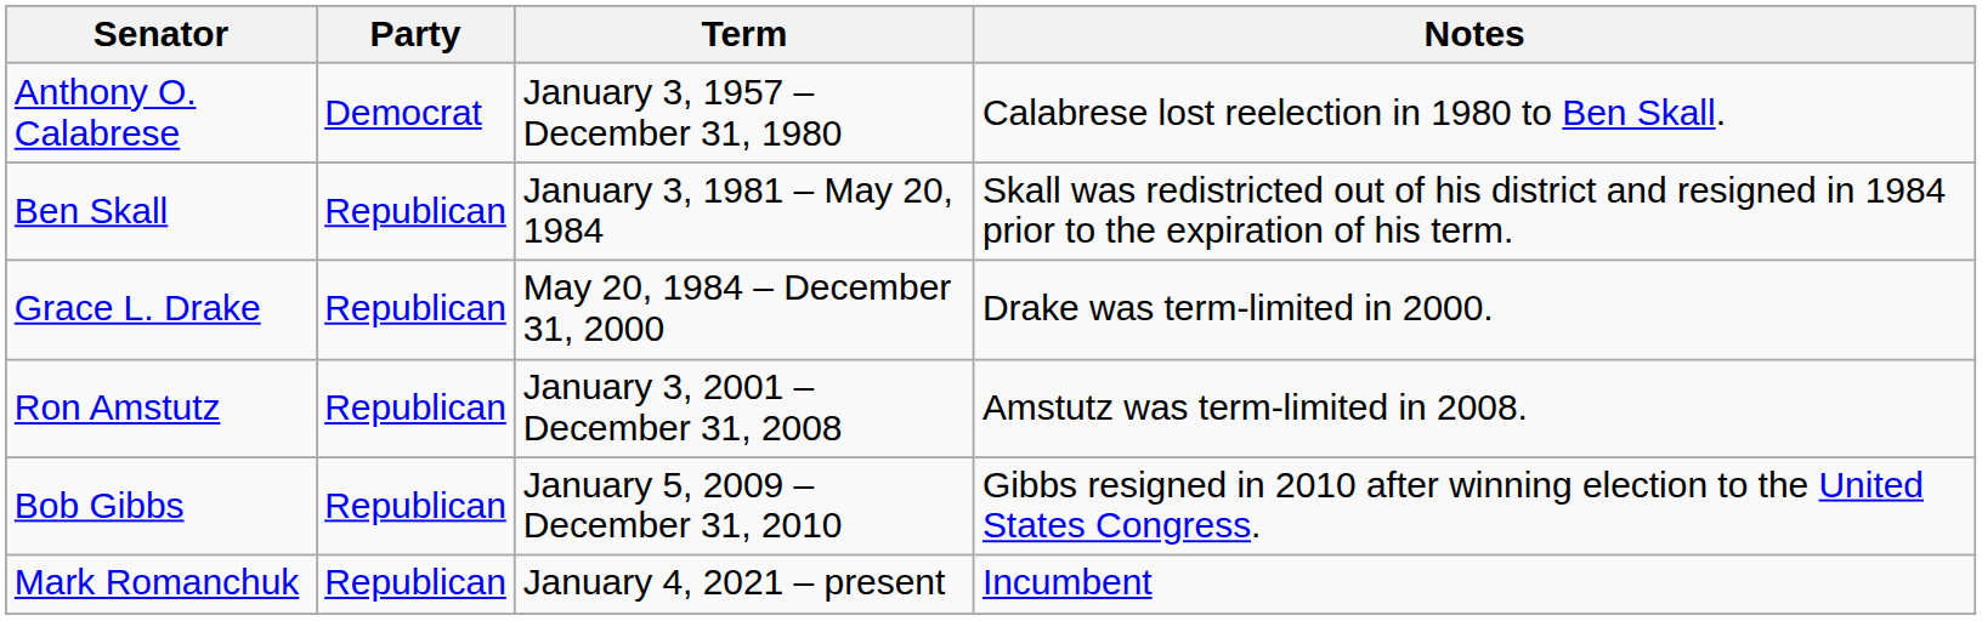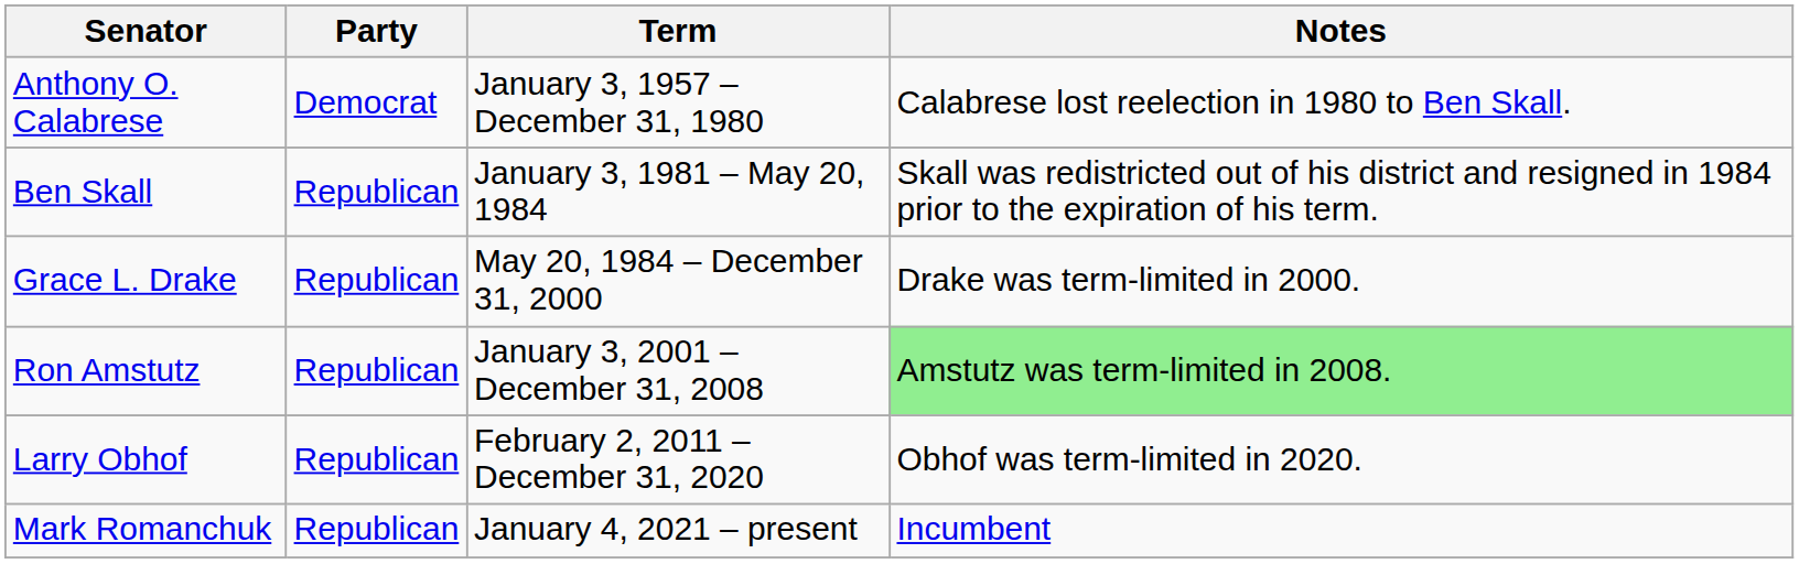Ron Amstutz | Notes: no background -> lightgreen background
- row: Bob Gibbs | Republican | January 5, 2009 – December 31, 2010 | Gibbs resigned in 2010 after winning election to the United States Congress.
+ row: Larry Obhof | Republican | February 2, 2011 – December 31, 2020 | Obhof was term-limited in 2020.
